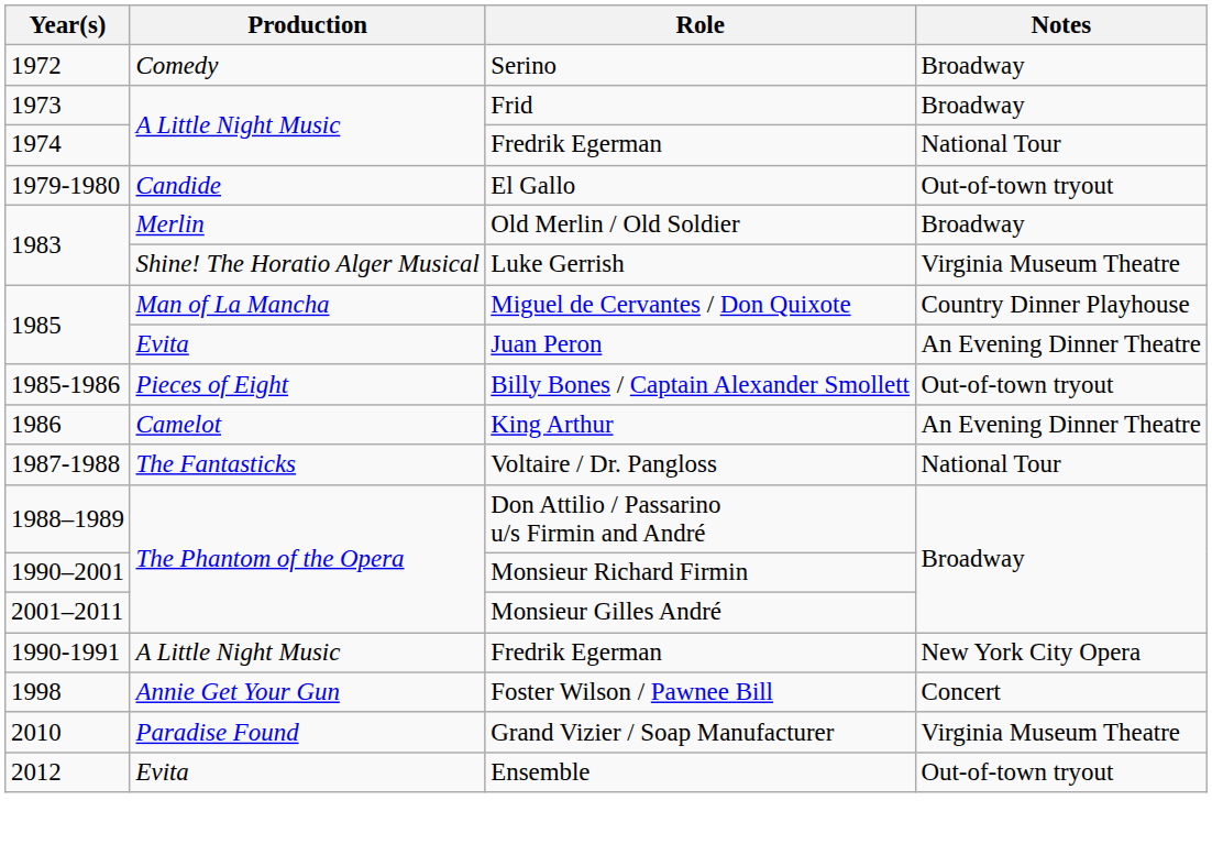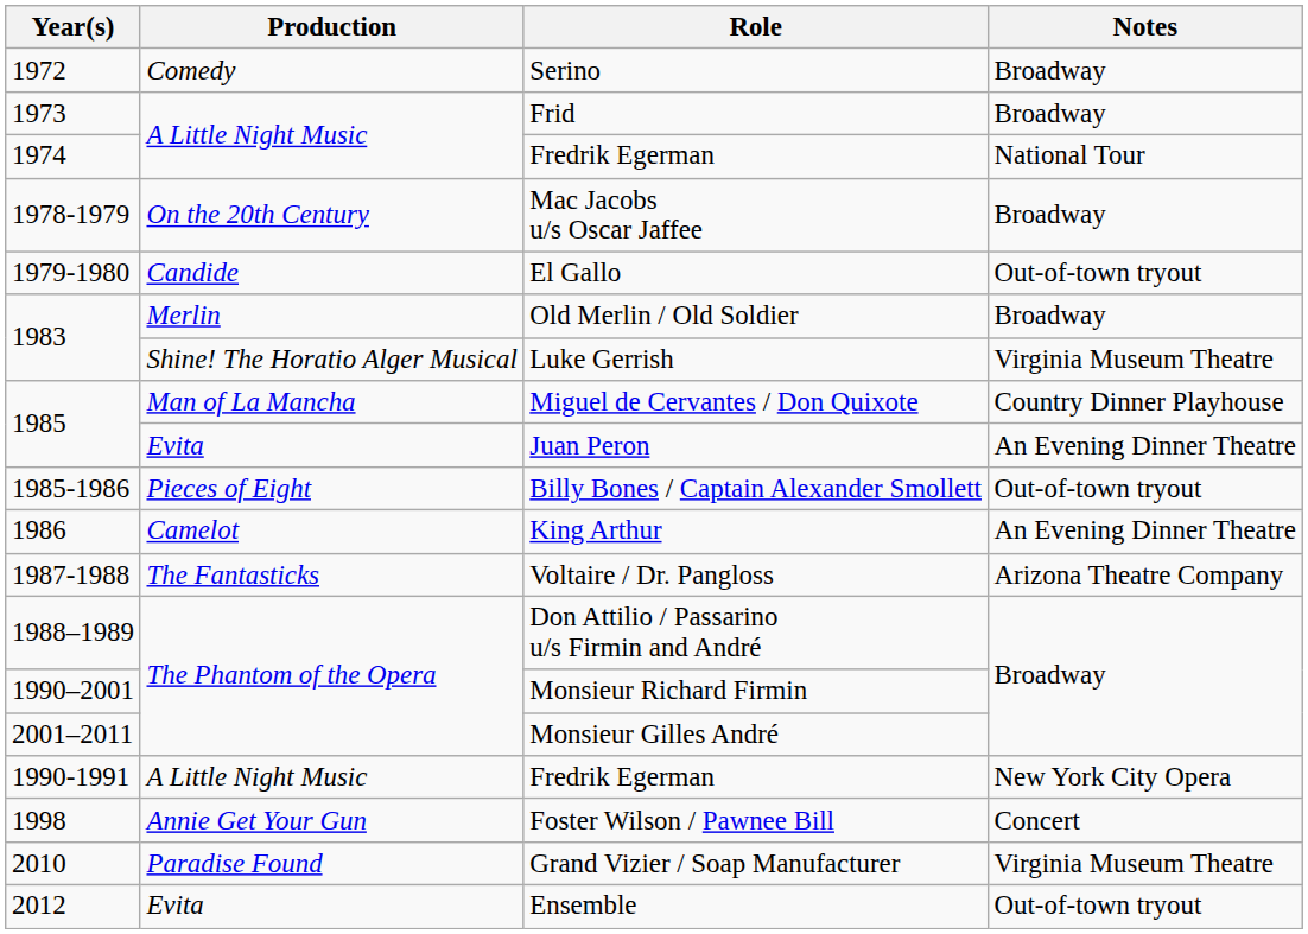+ row: 1978-1979 | On the 20th Century | Mac Jacobs u/s Oscar Jaffee | Broadway
Voltaire / Dr. Pangloss | Notes: National Tour -> Arizona Theatre Company
